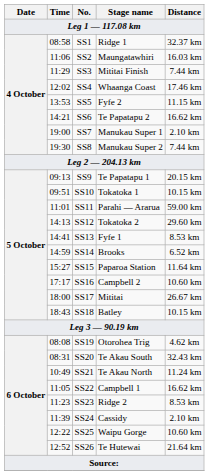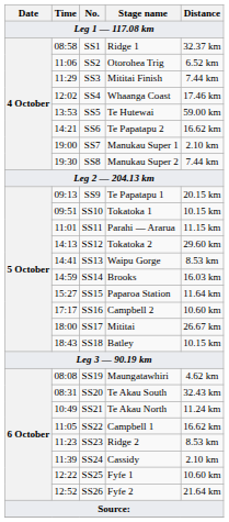SS2 | Stage name: Maungatawhiri -> Otorohea Trig
SS2 | Distance: 16.03 km -> 6.52 km
SS5 | Stage name: Fyfe 2 -> Te Hutewai
SS5 | Distance: 11.15 km -> 59.00 km
SS11 | Distance: 59.00 km -> 11.15 km
SS13 | Stage name: Fyfe 1 -> Waipu Gorge
SS14 | Distance: 6.52 km -> 16.03 km
SS19 | Stage name: Otorohea Trig -> Maungatawhiri
SS25 | Stage name: Waipu Gorge -> Fyfe 1
SS26 | Stage name: Te Hutewai -> Fyfe 2
